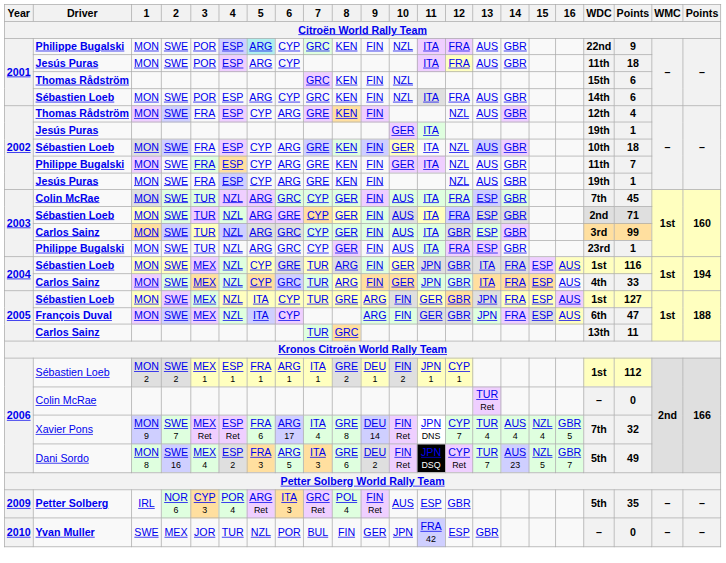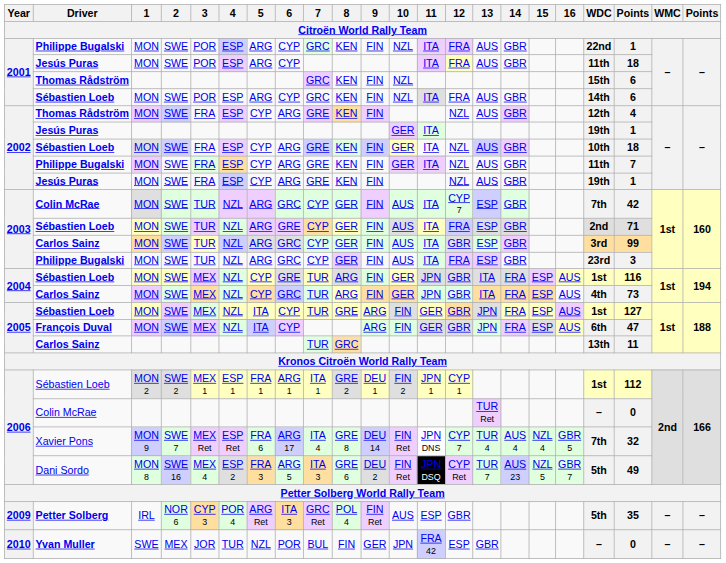2001 / Philippe Bugalski | 5: paleturquoise background -> no background
2001 / Philippe Bugalski | column 20: 9 -> 1
2003 / Colin McRae | 12: FRA -> CYP 7
2003 / Colin McRae | column 20: 45 -> 42
2003 / Philippe Bugalski | column 20: 1 -> 3
2004 / Carlos Sainz | column 20: 33 -> 73
